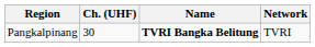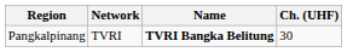columns swapped: Ch. (UHF) <-> Network
